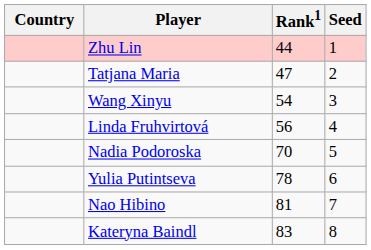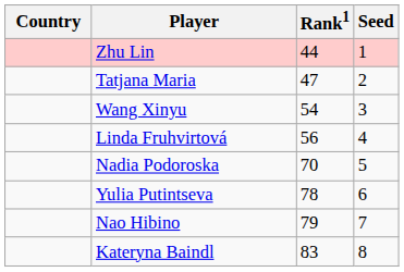Nao Hibino | Rank1: 81 -> 79
